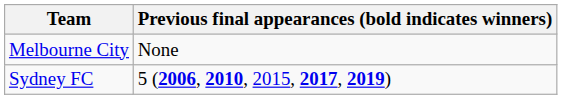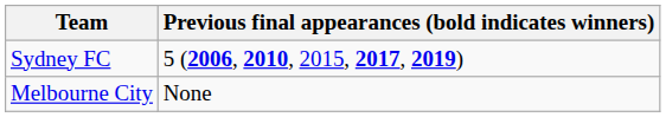rows swapped: Sydney FC <-> Melbourne City
